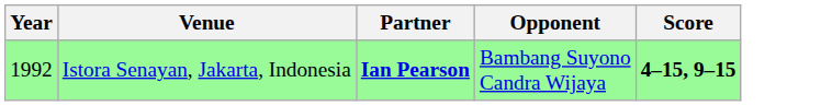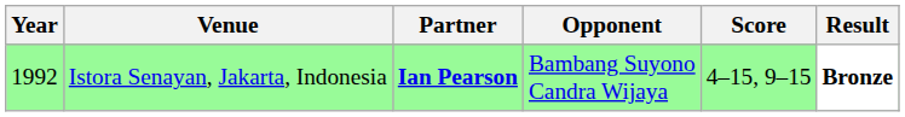+ column: Result | Bronze
Istora Senayan, Jakarta, Indonesia | Score: bold -> normal
